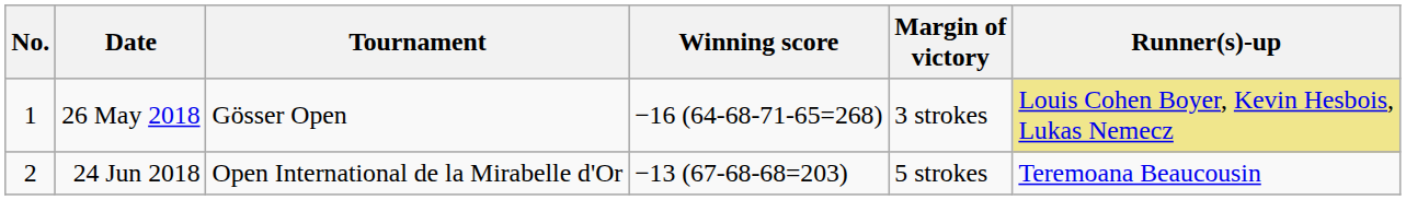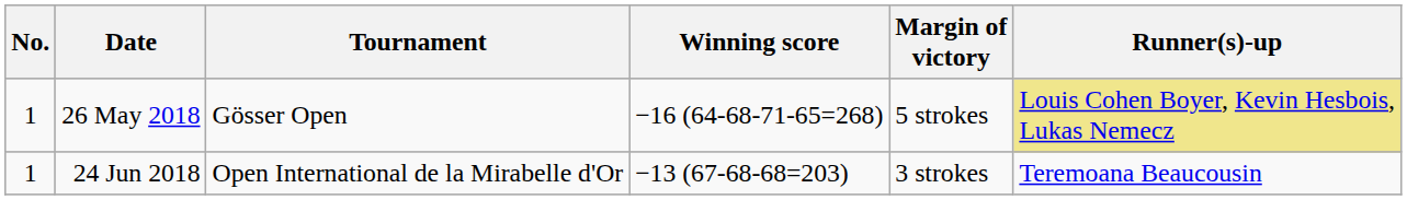26 May 2018 | Margin of victory: 3 strokes -> 5 strokes
24 Jun 2018 | No.: 2 -> 1
24 Jun 2018 | Margin of victory: 5 strokes -> 3 strokes
